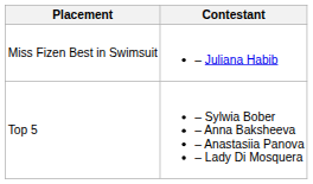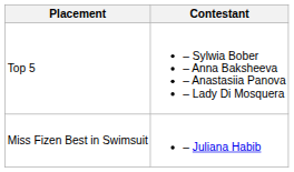rows swapped: Miss Fizen Best in Swimsuit <-> Top 5
